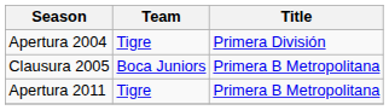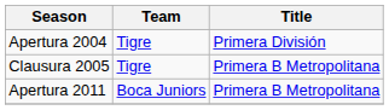Clausura 2005 | Team: Boca Juniors -> Tigre
Apertura 2011 | Team: Tigre -> Boca Juniors
